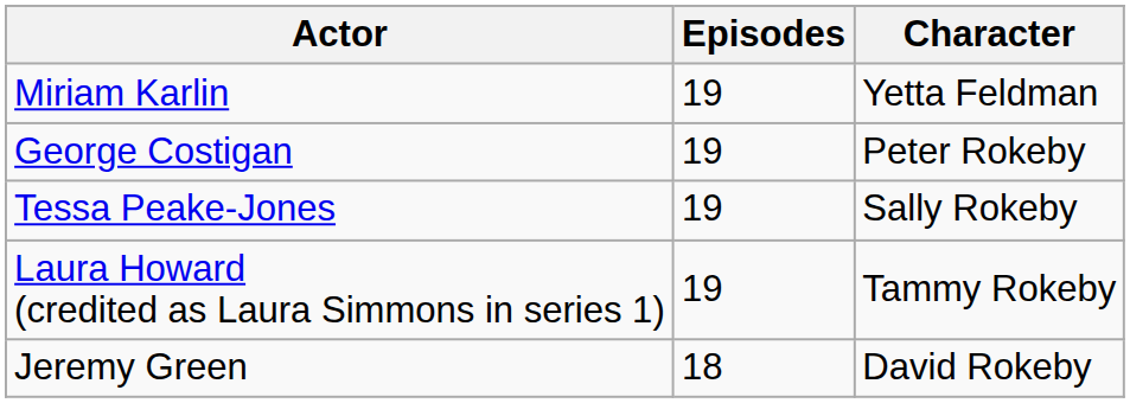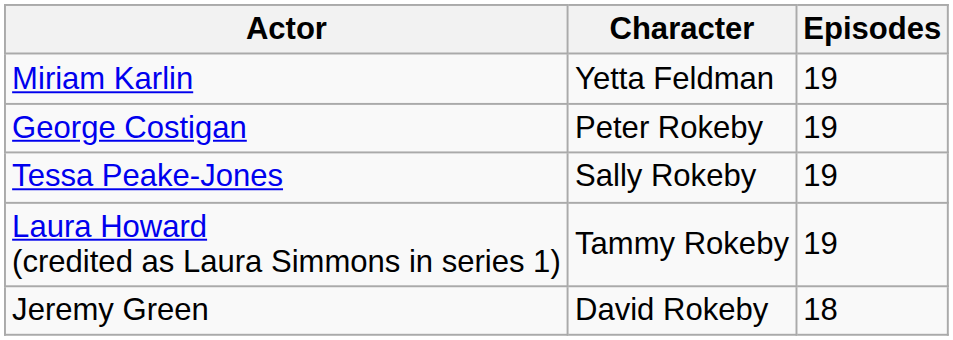columns swapped: Character <-> Episodes
